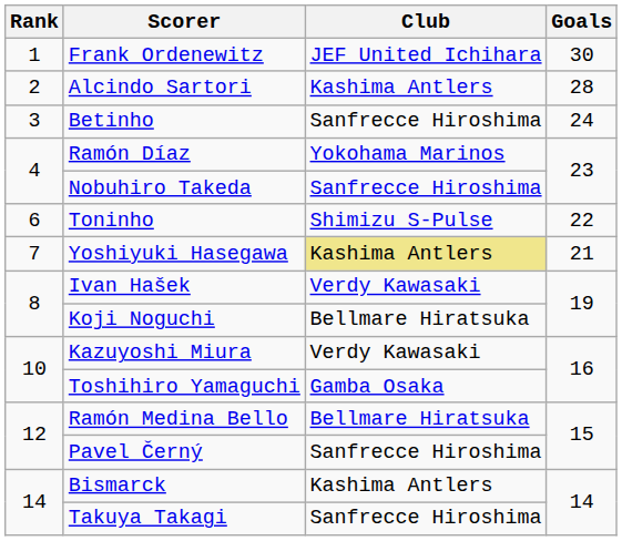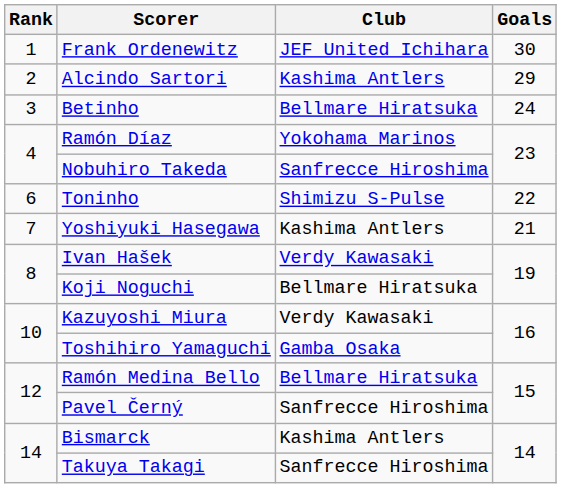Alcindo Sartori | Goals: 28 -> 29
Betinho | Club: Sanfrecce Hiroshima -> Bellmare Hiratsuka
Yoshiyuki Hasegawa | Club: khaki background -> no background
